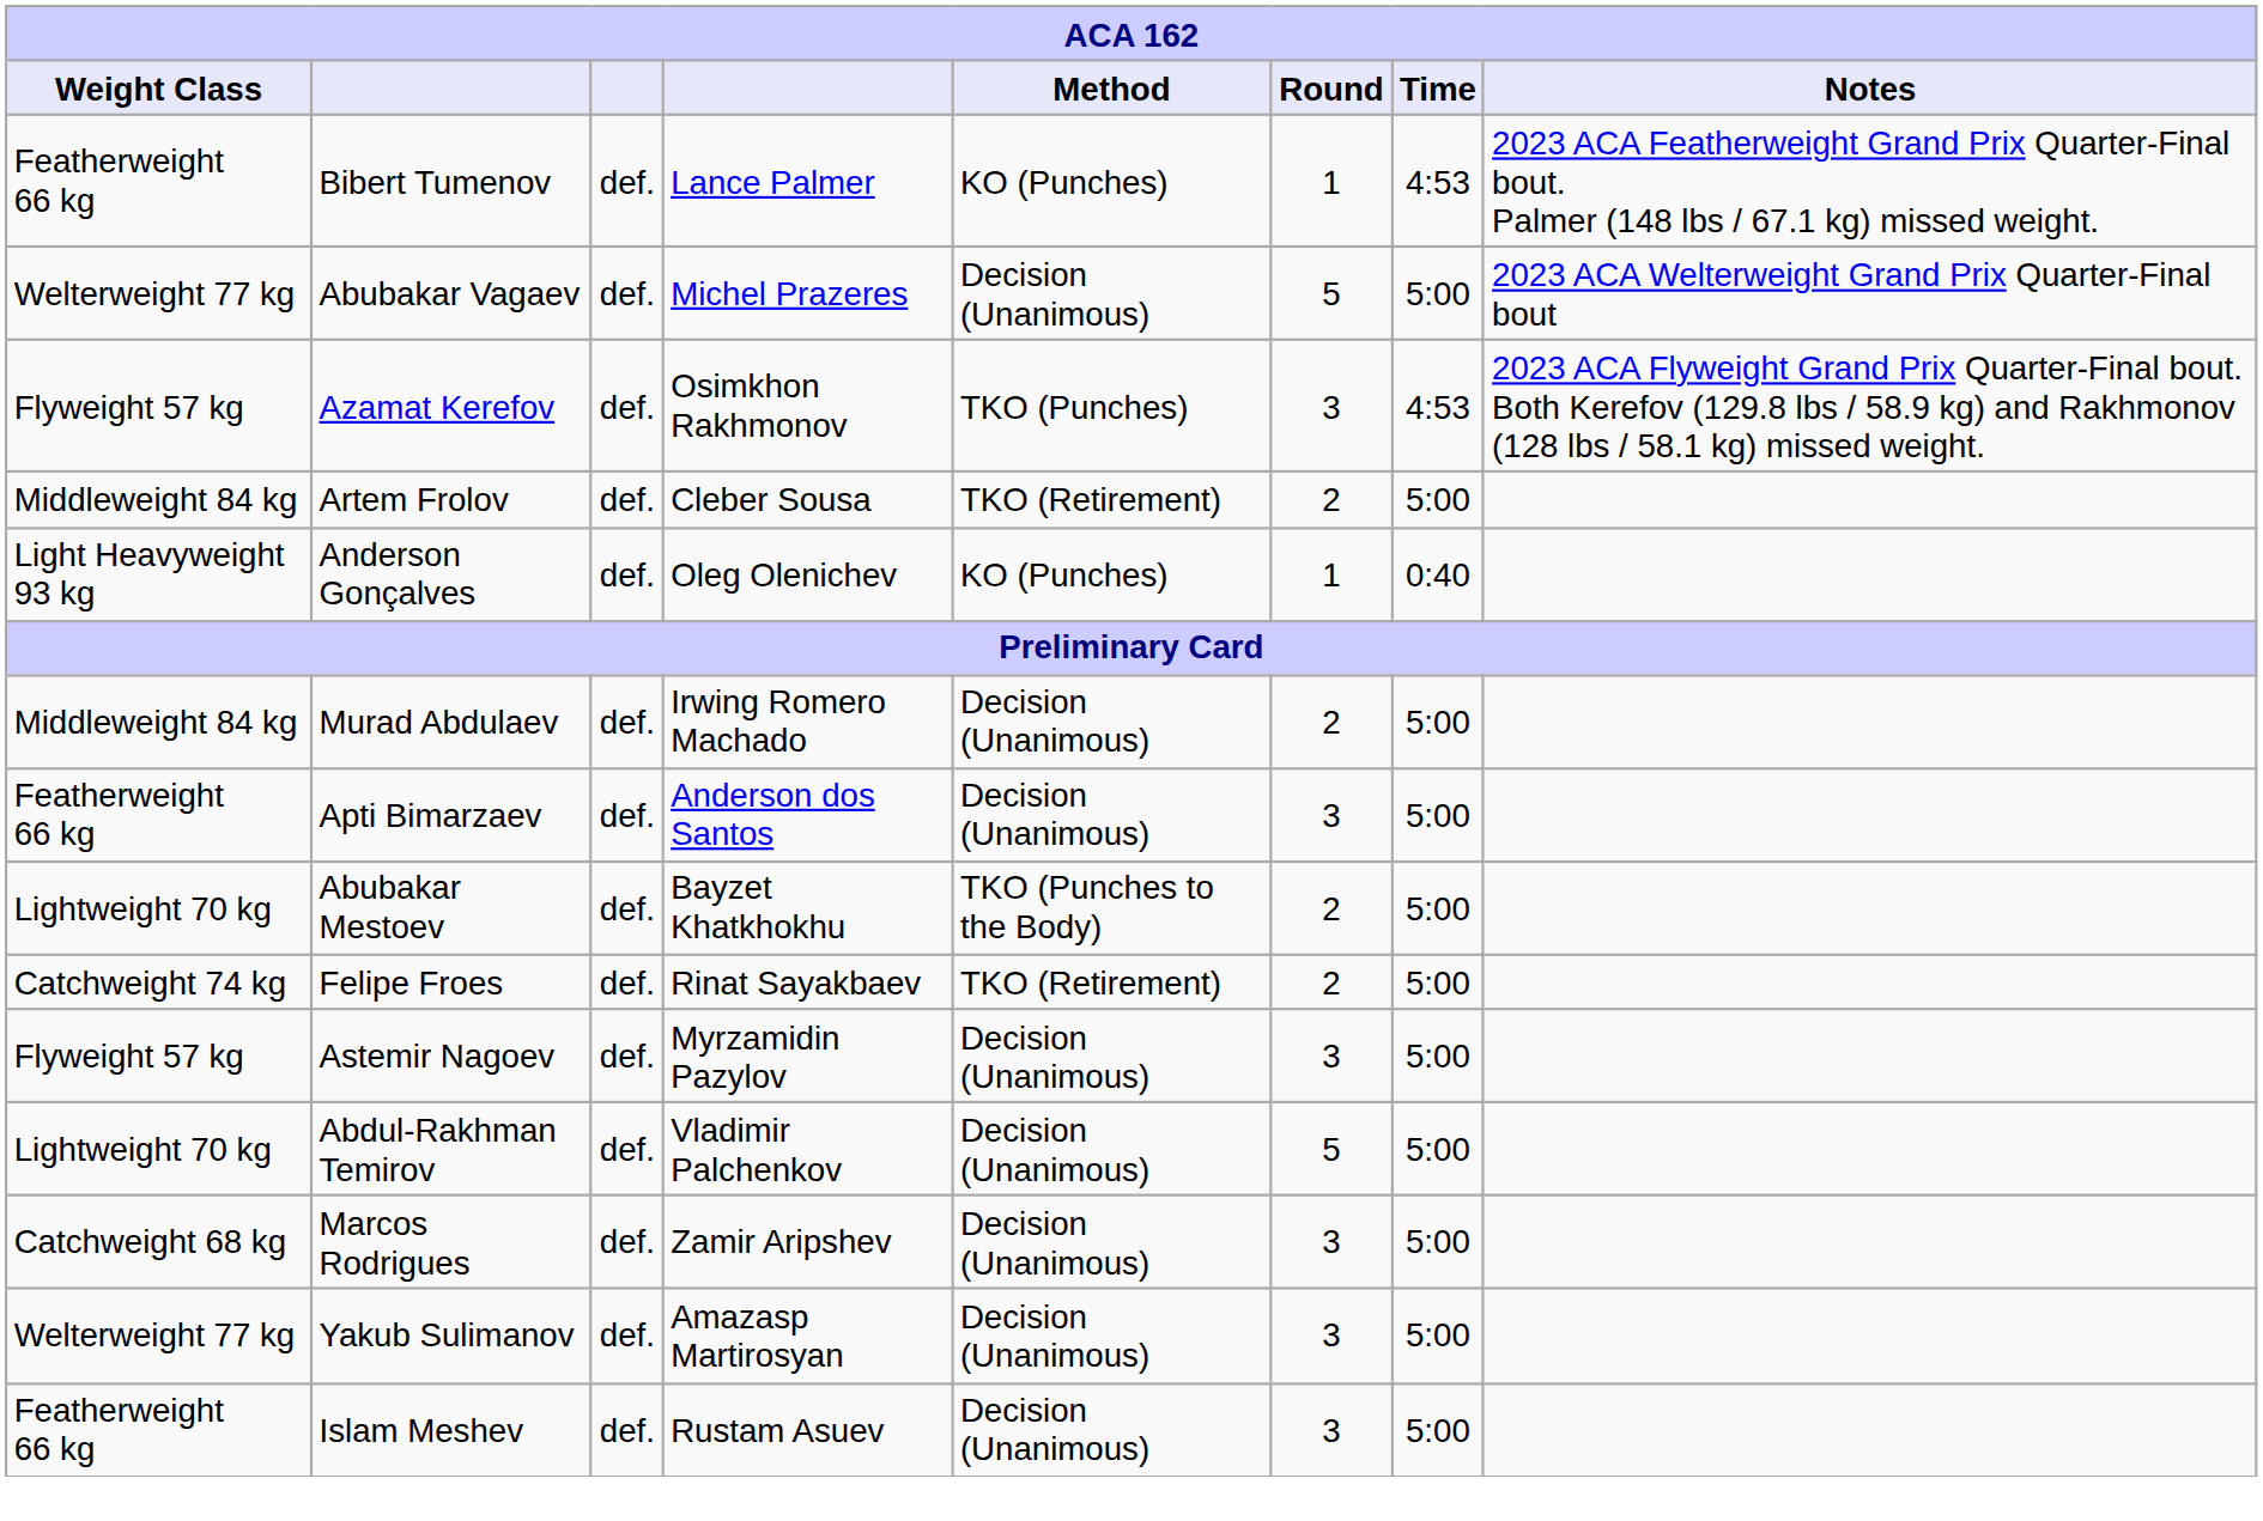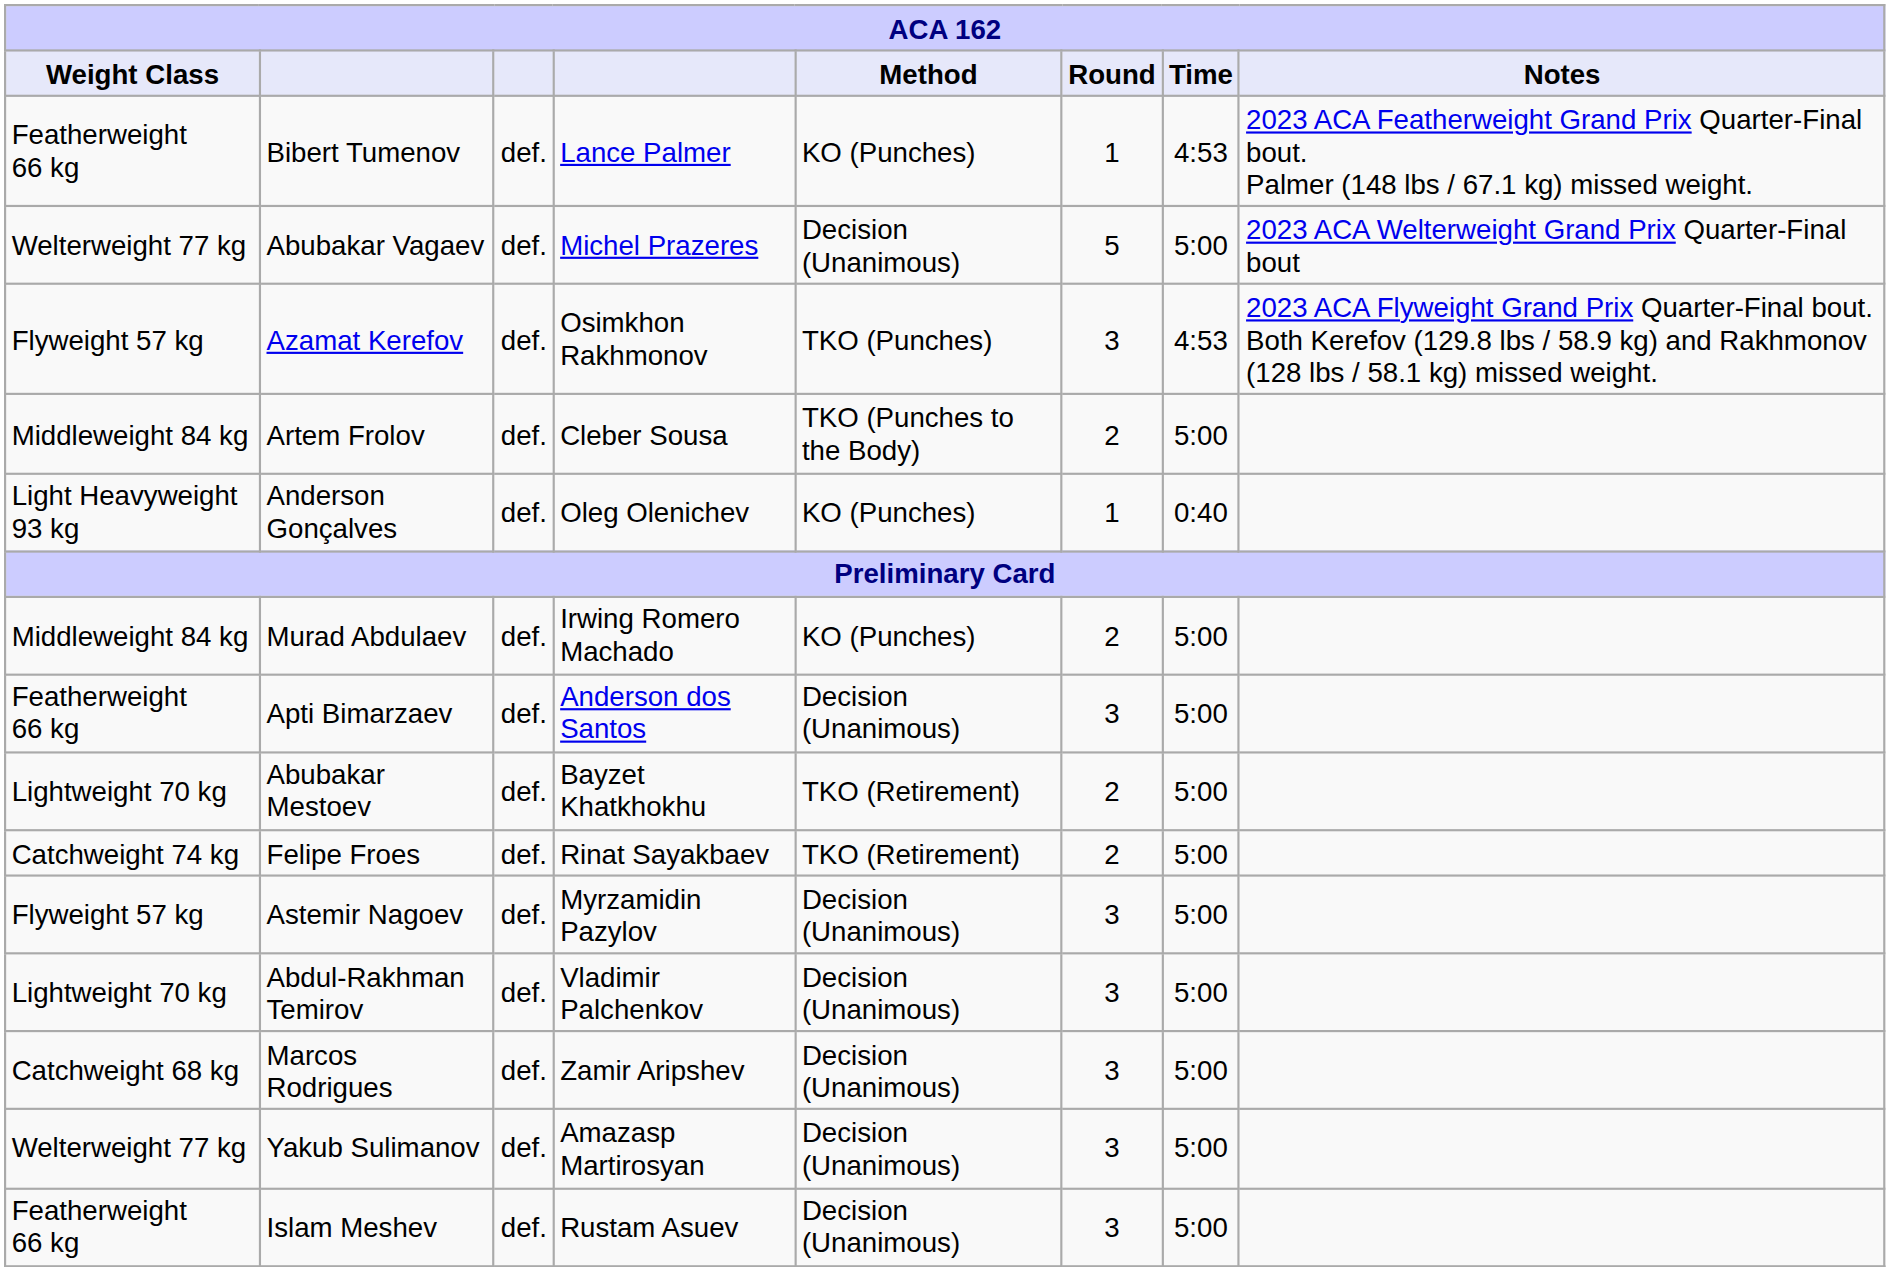Artem Frolov | Method: TKO (Retirement) -> TKO (Punches to the Body)
Murad Abdulaev | Method: Decision (Unanimous) -> KO (Punches)
Abubakar Mestoev | Method: TKO (Punches to the Body) -> TKO (Retirement)
Abdul-Rakhman Temirov | Round: 5 -> 3
